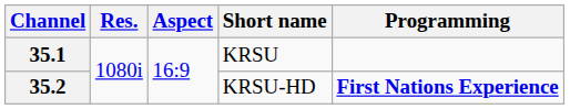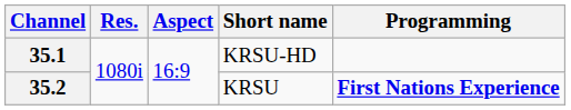35.1 | Short name: KRSU -> KRSU-HD
35.2 | Short name: KRSU-HD -> KRSU
